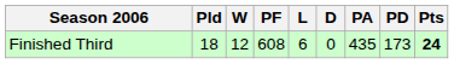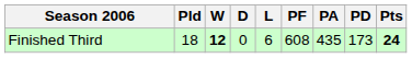columns swapped: D <-> PF
Finished Third | W: normal -> bold
